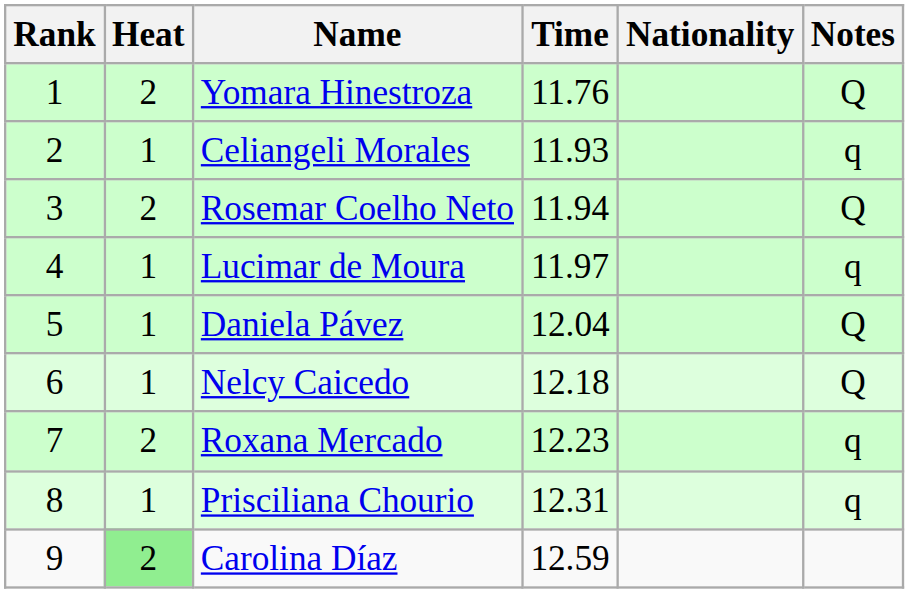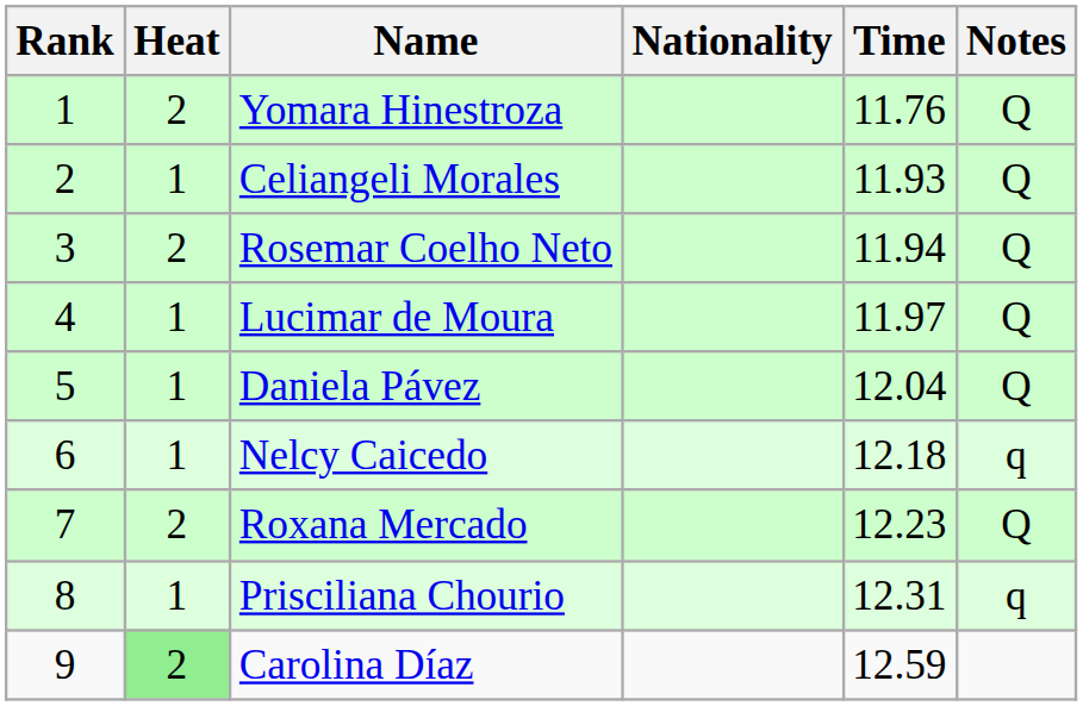columns swapped: Nationality <-> Time
Celiangeli Morales | Notes: q -> Q
Lucimar de Moura | Notes: q -> Q
Nelcy Caicedo | Notes: Q -> q
Roxana Mercado | Notes: q -> Q
